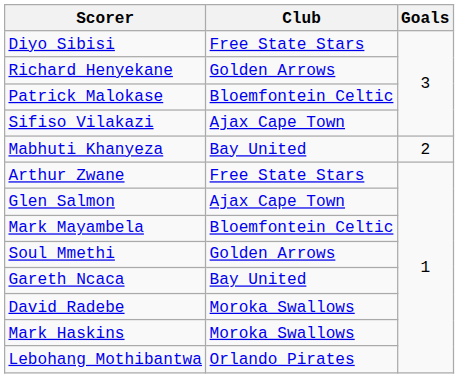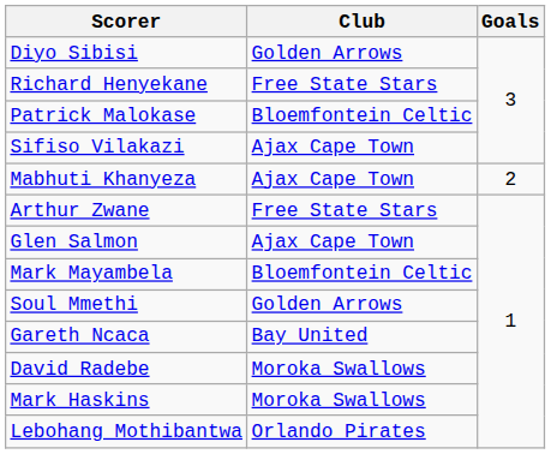Diyo Sibisi | Club: Free State Stars -> Golden Arrows
Richard Henyekane | Club: Golden Arrows -> Free State Stars
Mabhuti Khanyeza | Club: Bay United -> Ajax Cape Town
